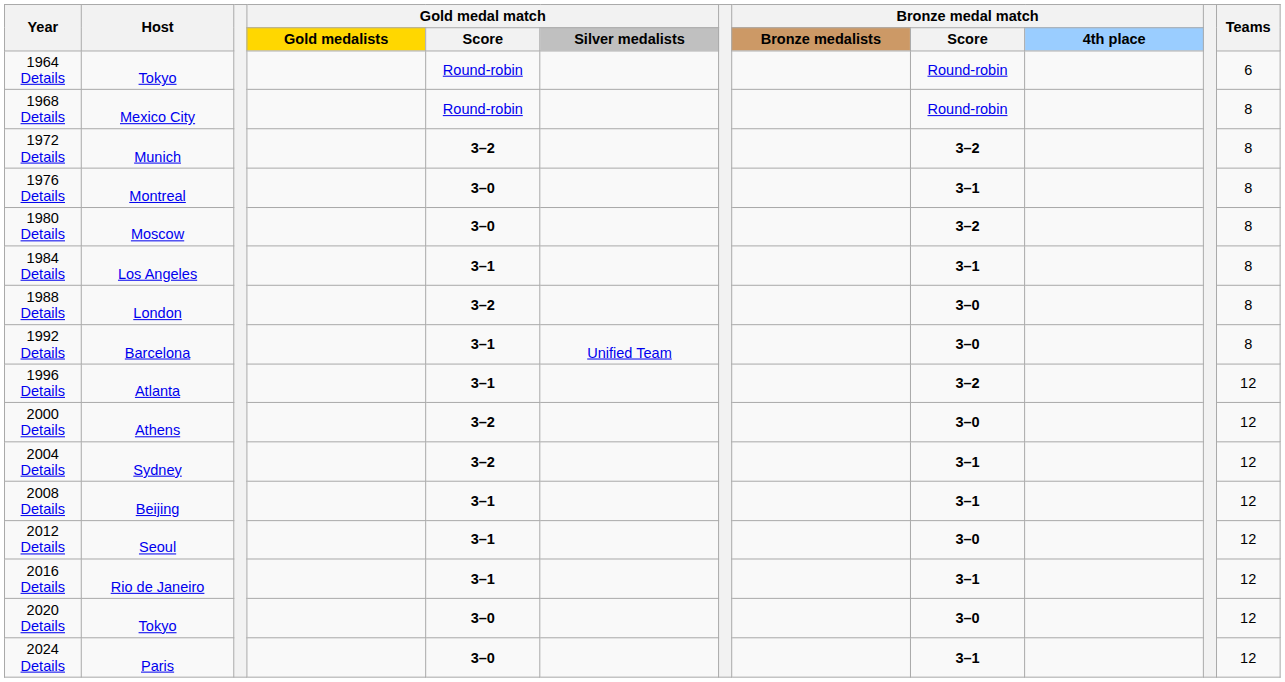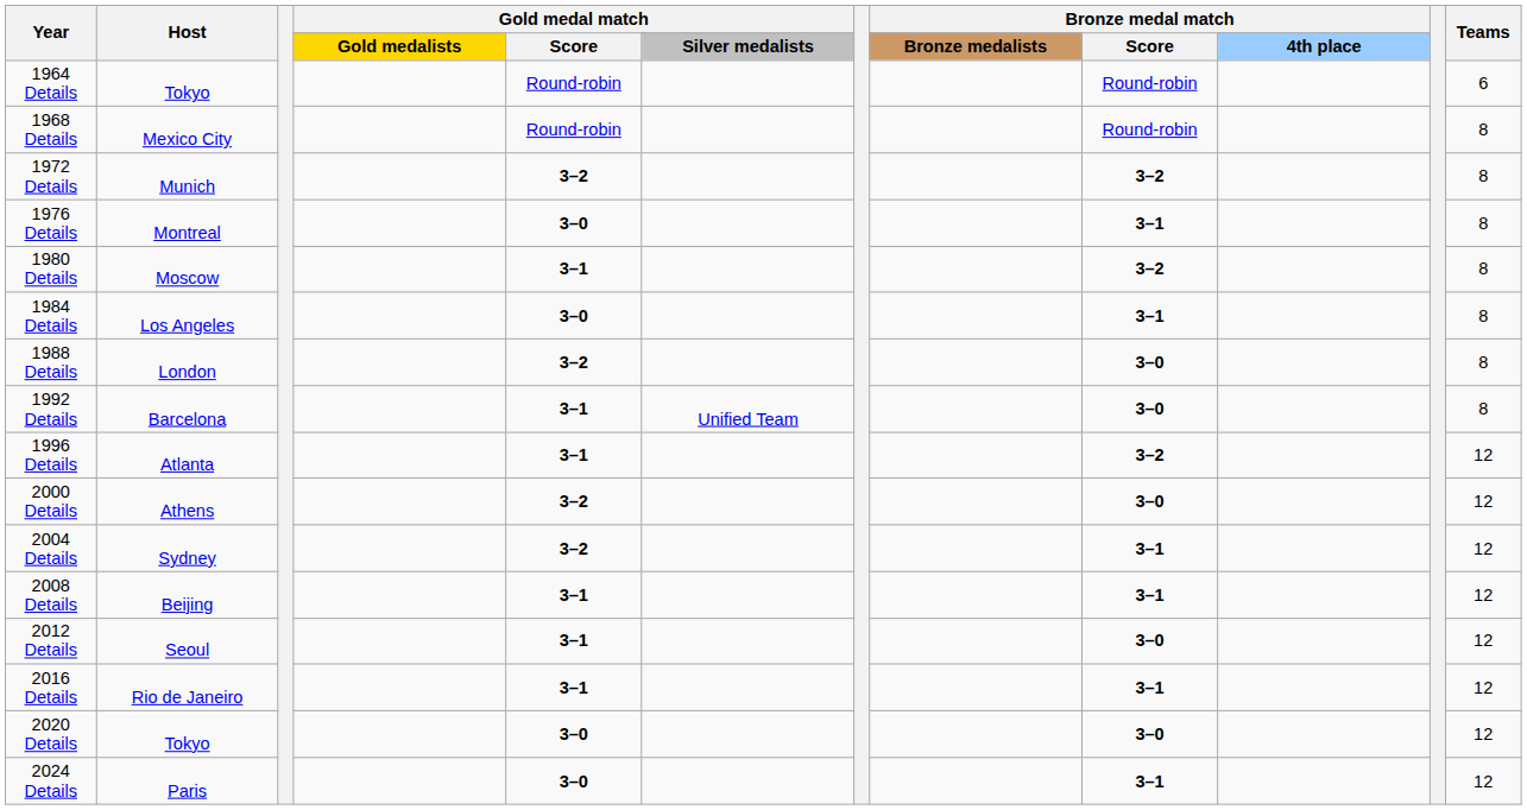1980 Details | Gold medal match / Score: 3–0 -> 3–1
1984 Details | Gold medal match / Score: 3–1 -> 3–0
